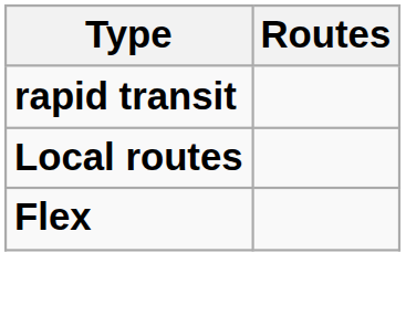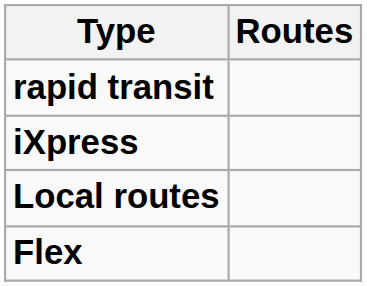+ row: iXpress
